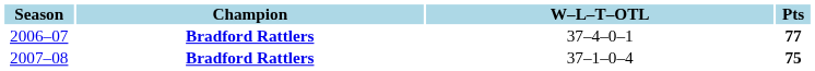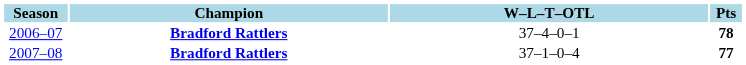2006–07 | Pts: 77 -> 78
2007–08 | Pts: 75 -> 77
